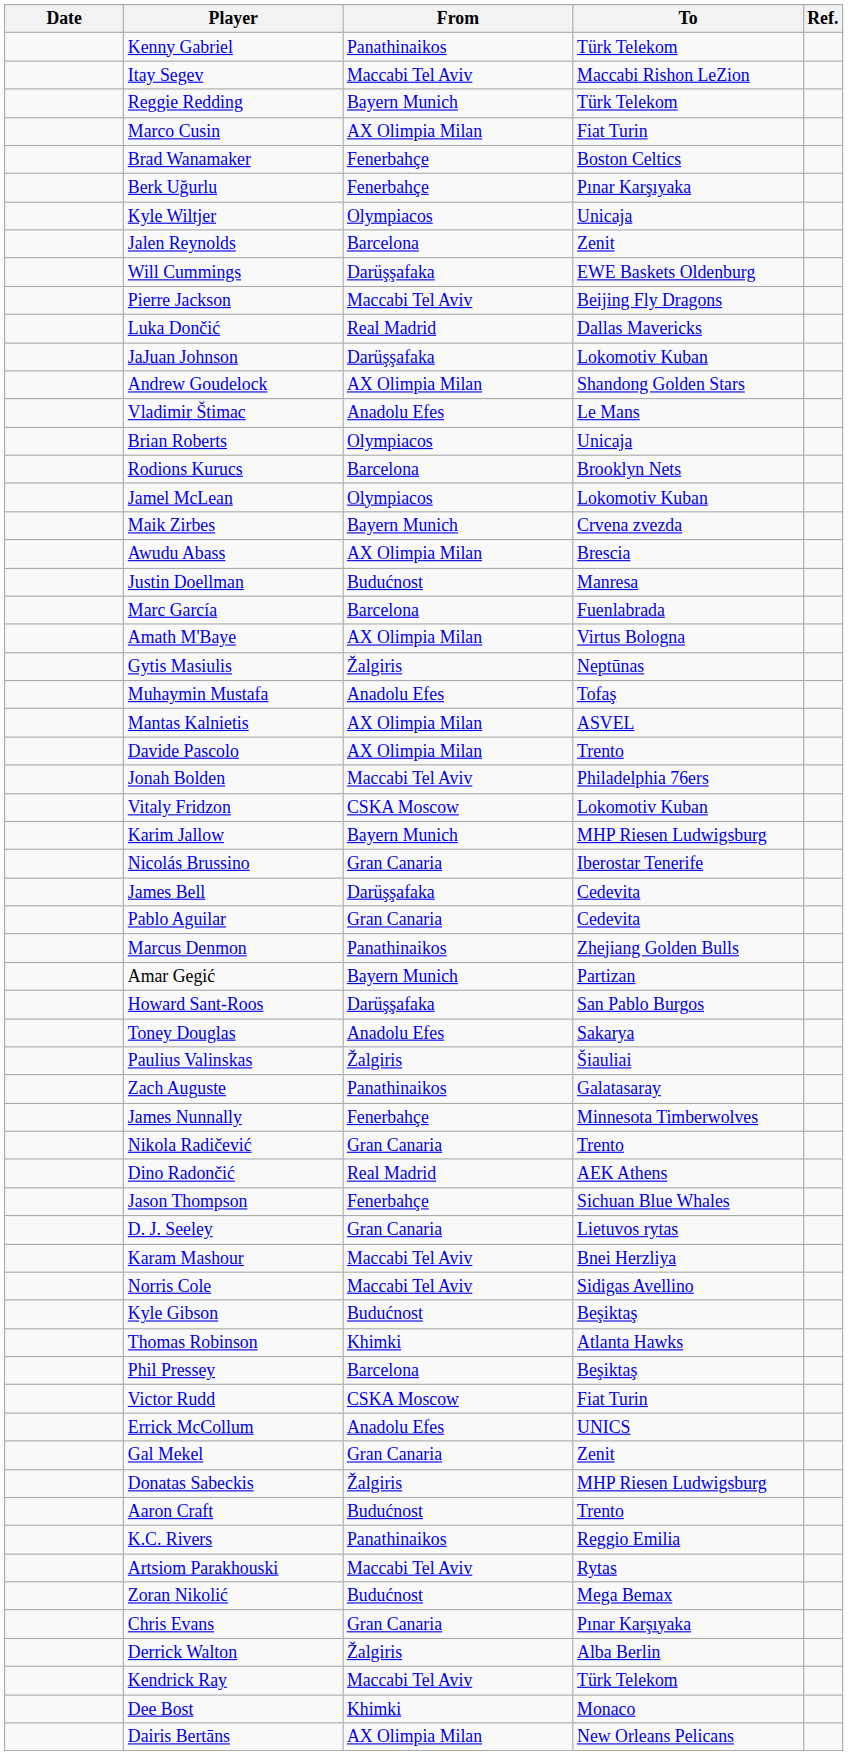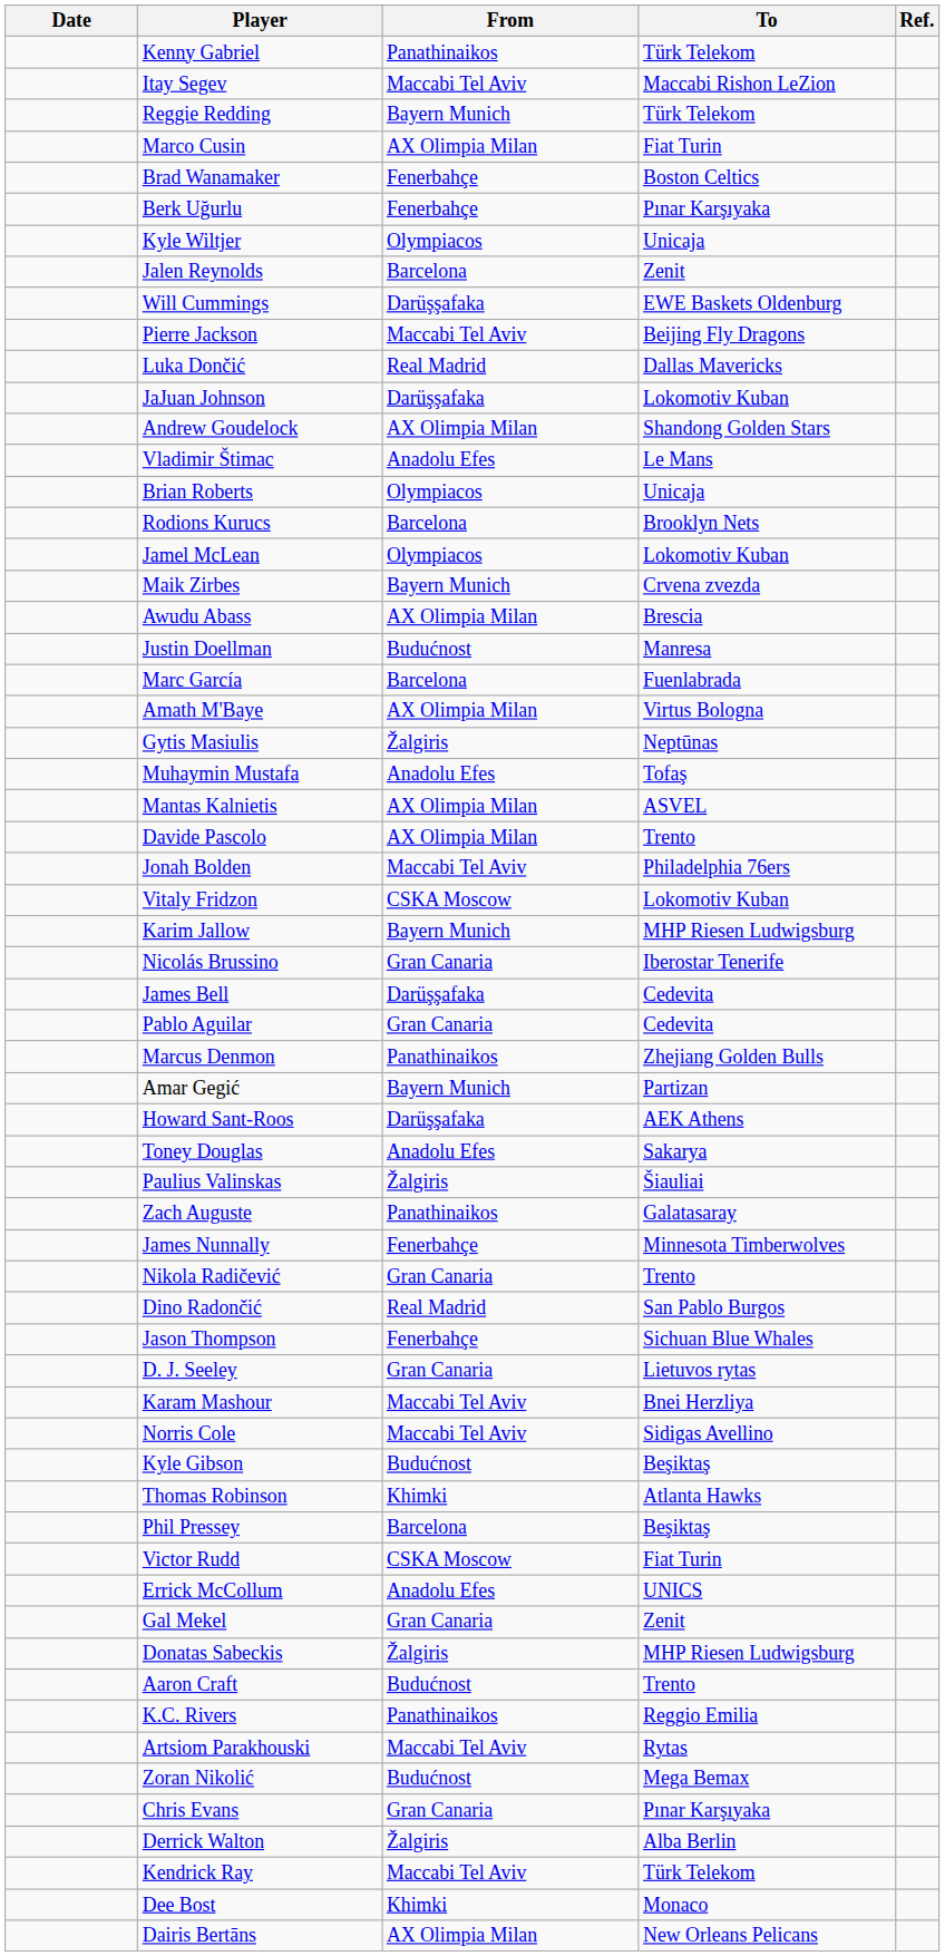Howard Sant-Roos | To: San Pablo Burgos -> AEK Athens
Dino Radončić | To: AEK Athens -> San Pablo Burgos
